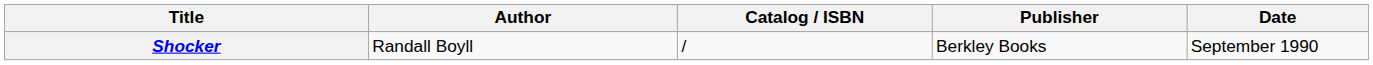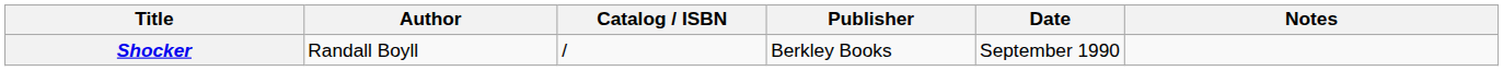+ column: Notes
